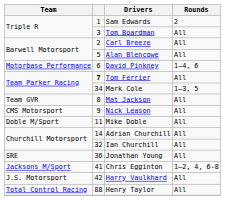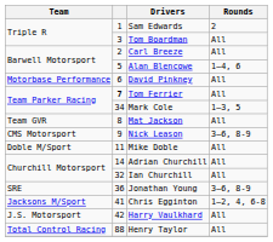Alan Blencowe | Rounds: All -> 1–4, 6
David Pinkney | Rounds: 1–4, 6 -> All
Nick Leason | Rounds: All -> 3–6, 8-9
Jonathan Young | Rounds: All -> 3–6, 8-9
